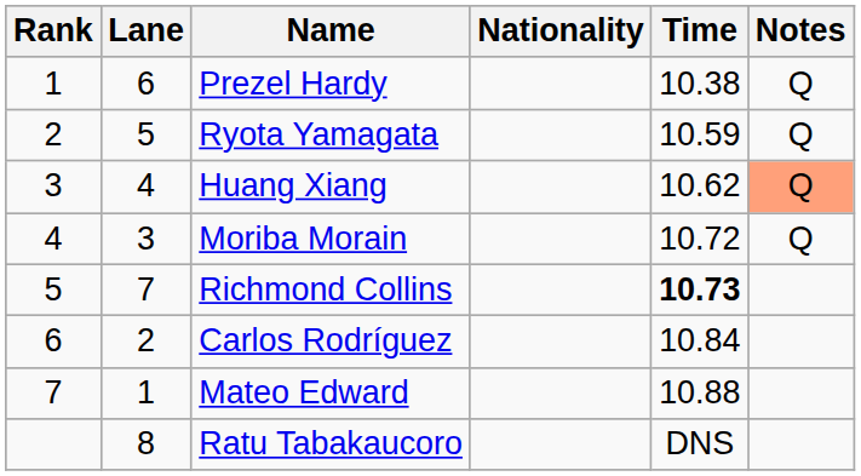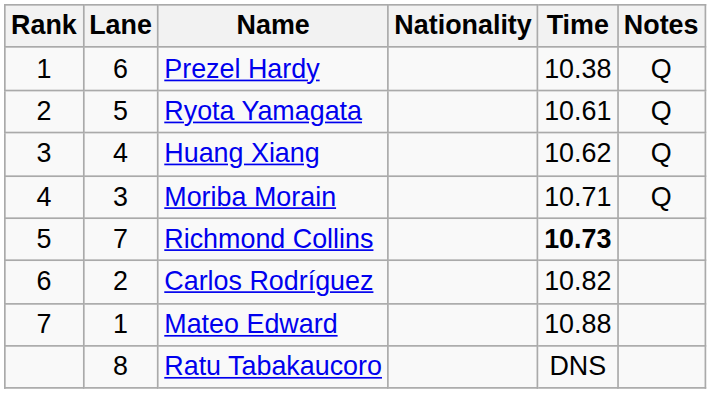Ryota Yamagata | Time: 10.59 -> 10.61
Huang Xiang | Notes: lightsalmon background -> no background
Moriba Morain | Time: 10.72 -> 10.71
Carlos Rodríguez | Time: 10.84 -> 10.82
